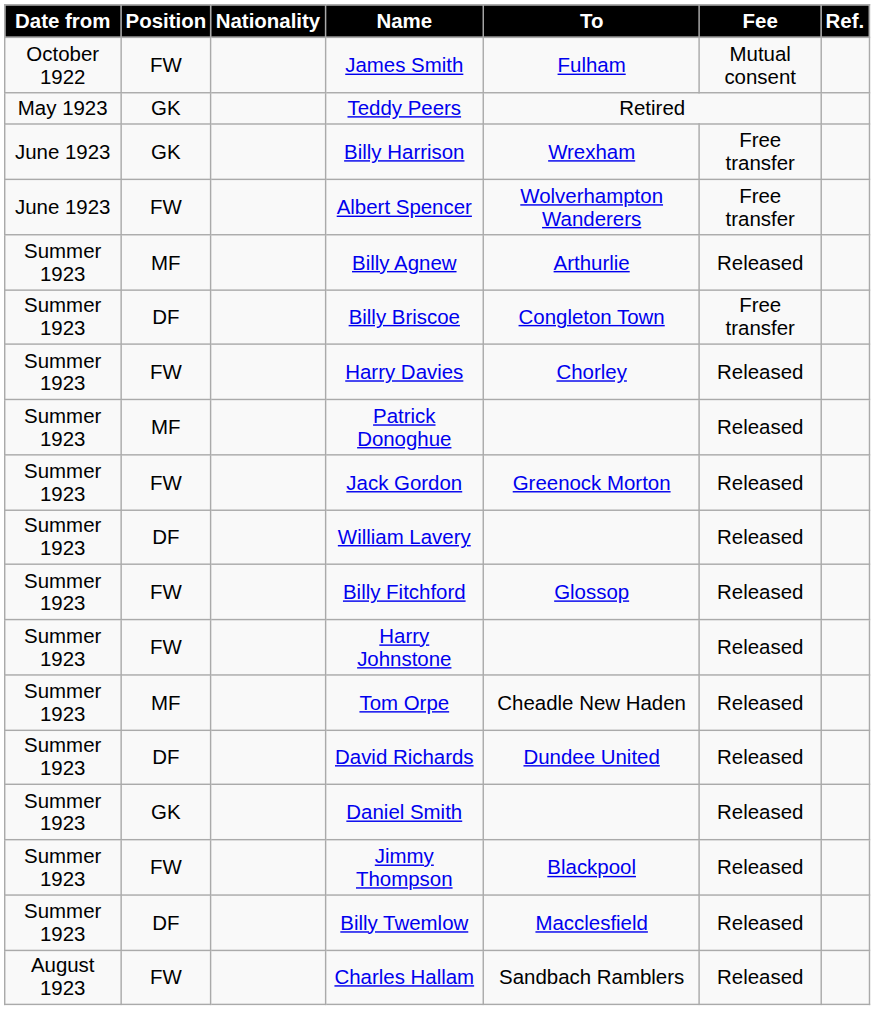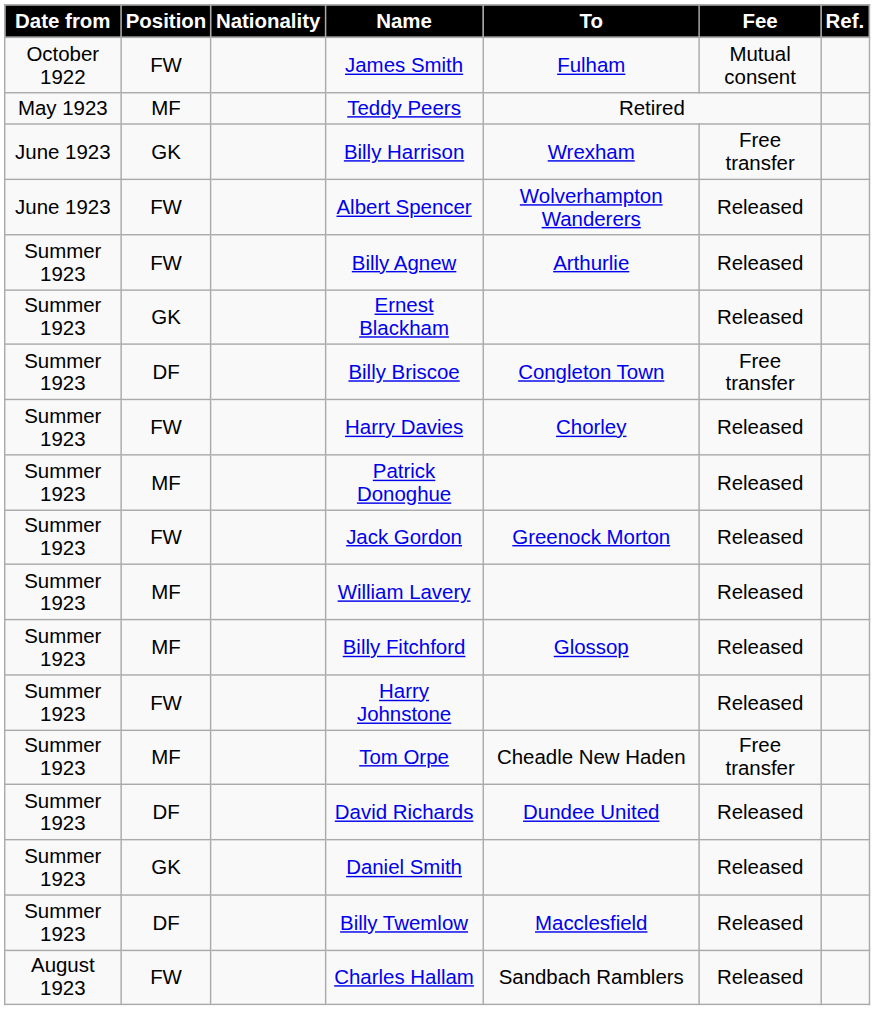Teddy Peers | Position: GK -> MF
Albert Spencer | Fee: Free transfer -> Released
Billy Agnew | Position: MF -> FW
+ row: Summer 1923 | GK | Ernest Blackham | Released
William Lavery | Position: DF -> MF
Billy Fitchford | Position: FW -> MF
Tom Orpe | Fee: Released -> Free transfer
- row: Summer 1923 | FW | Jimmy Thompson | Blackpool | Released
